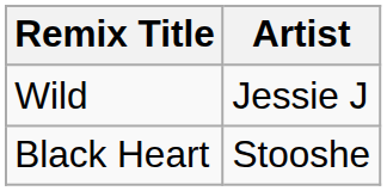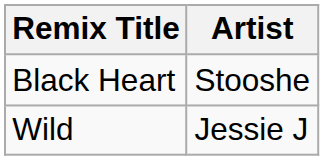rows swapped: Wild <-> Black Heart
